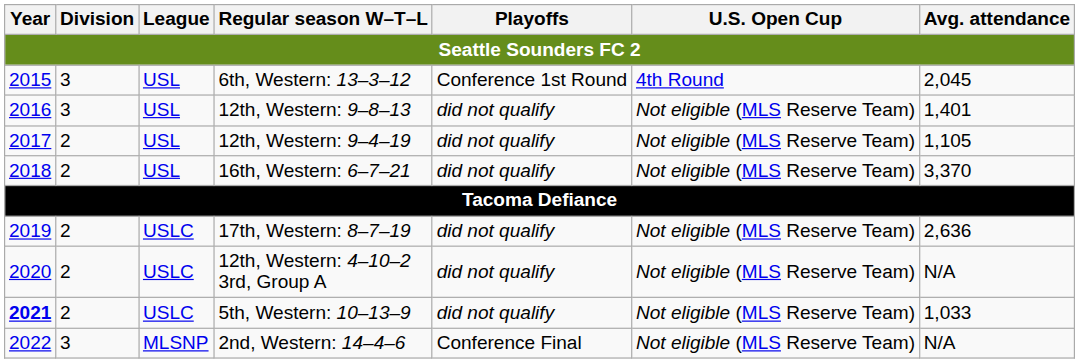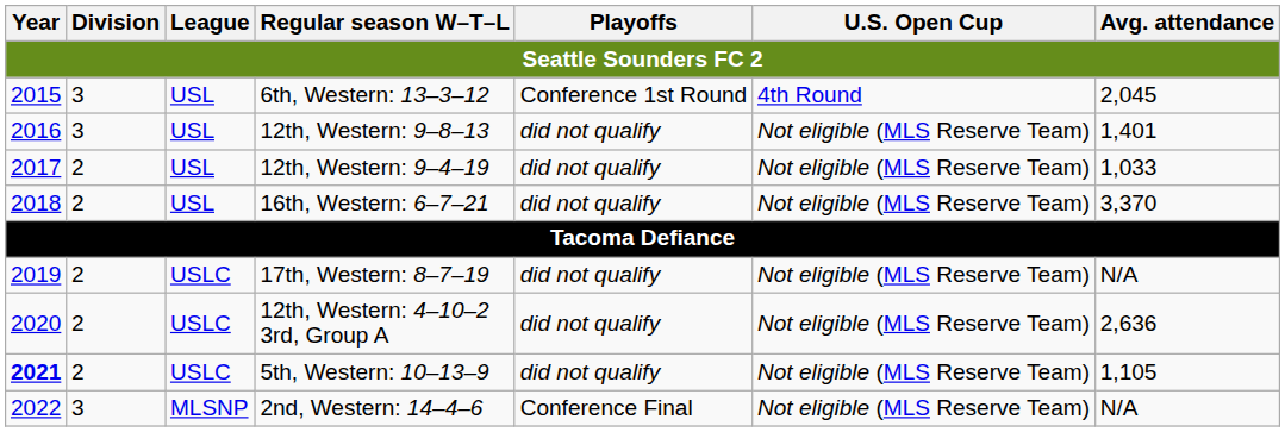12th, Western: 9–4–19 | Avg. attendance: 1,105 -> 1,033
17th, Western: 8–7–19 | Avg. attendance: 2,636 -> N/A
12th, Western: 4–10–2 3rd, Group A | Avg. attendance: N/A -> 2,636
5th, Western: 10–13–9 | Avg. attendance: 1,033 -> 1,105
